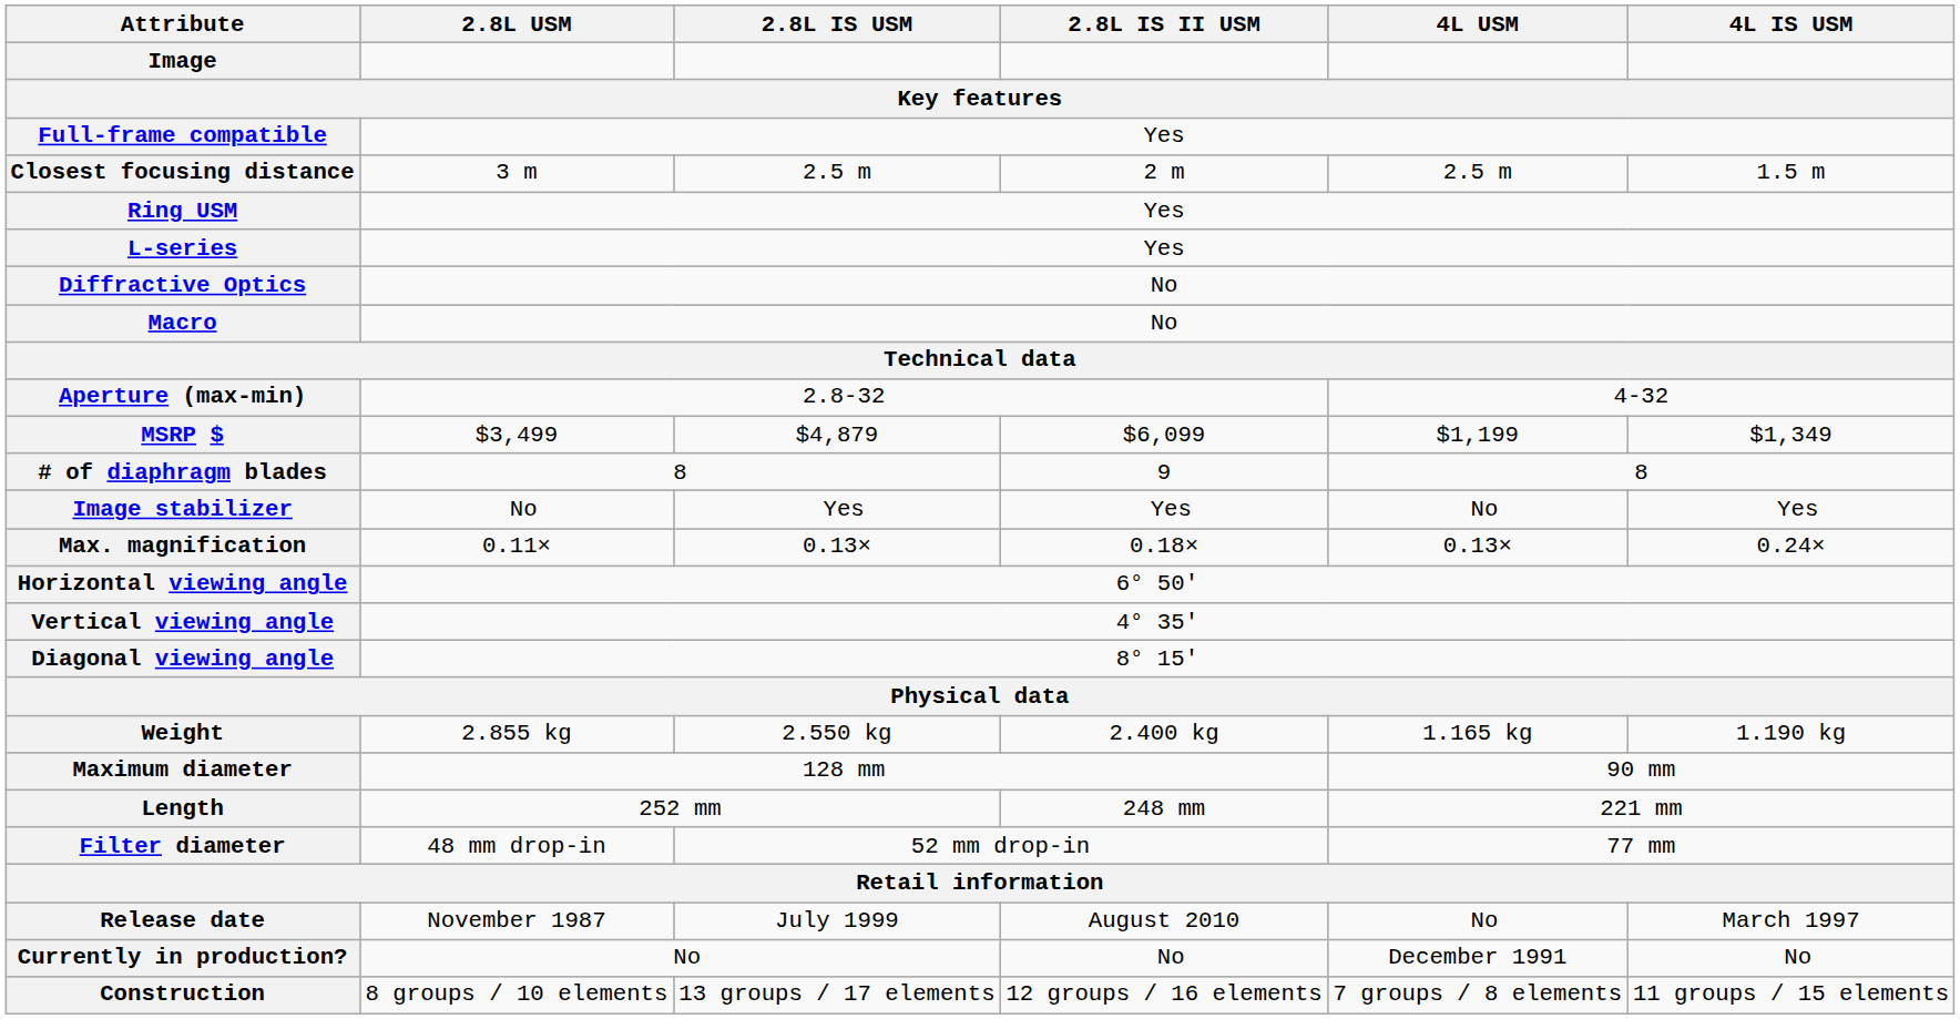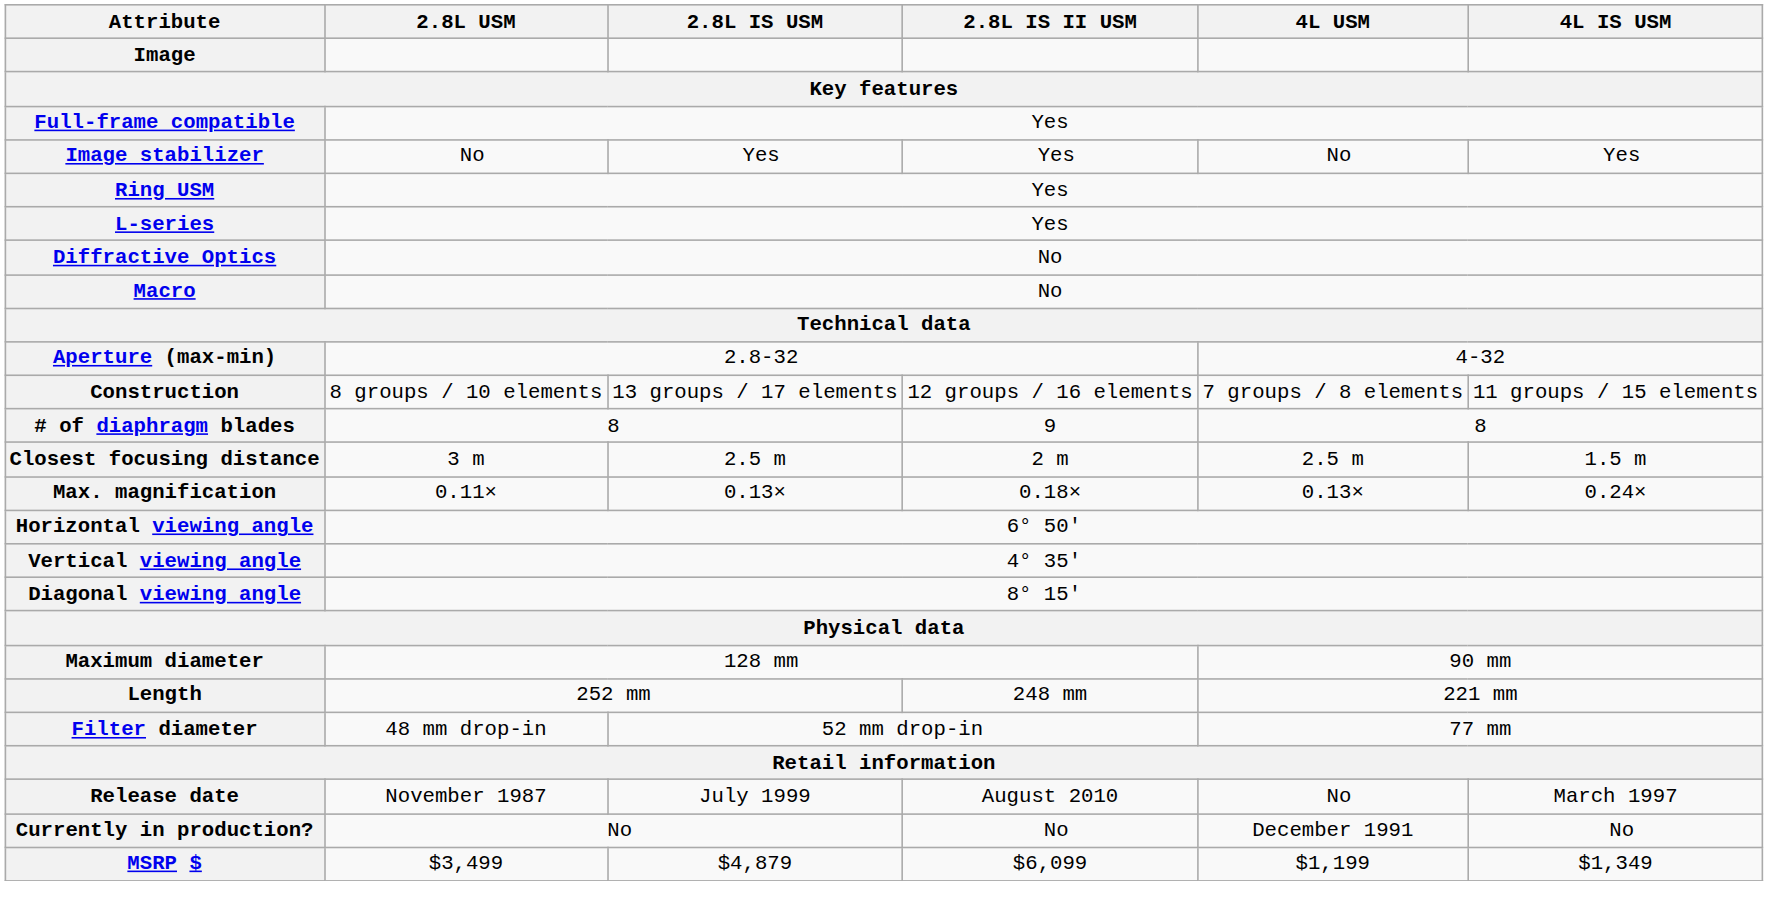rows swapped: Image stabilizer <-> Closest focusing distance
rows swapped: Construction <-> MSRP $
- row: Weight | 2.855 kg | 2.550 kg | 2.400 kg | 1.165 kg | 1.190 kg
